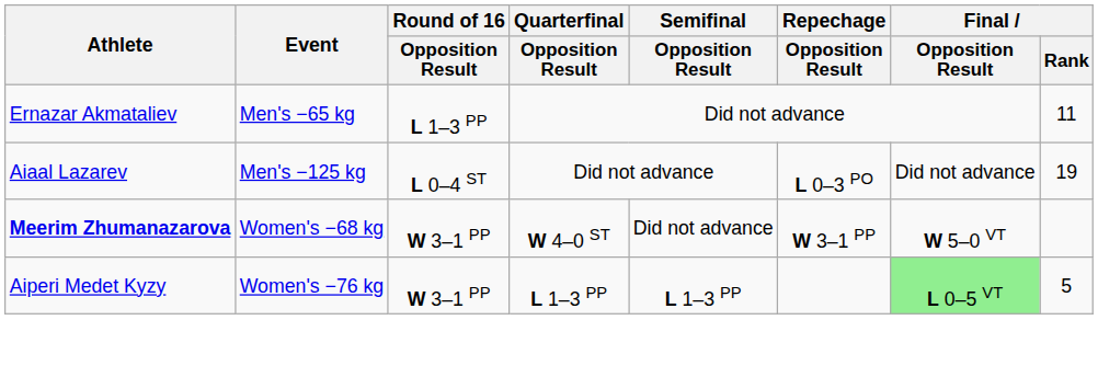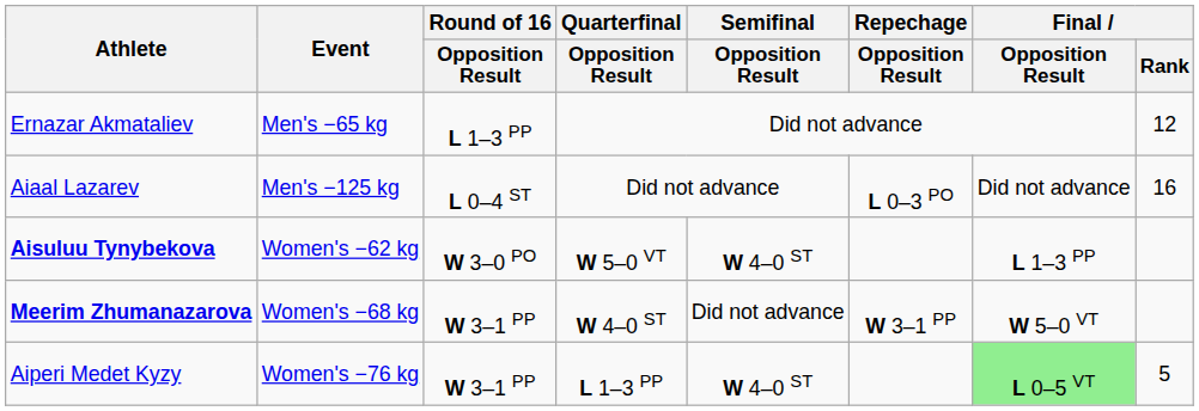Ernazar Akmataliev | Final / Rank: 11 -> 12
Aiaal Lazarev | Final / Rank: 19 -> 16
+ row: Aisuluu Tynybekova | Women's −62 kg | W 3–0 PO | W 5–0 VT | W 4–0 ST | L 1–3 PP
Aiperi Medet Kyzy | Semifinal / Opposition Result: L 1–3 PP -> W 4–0 ST
